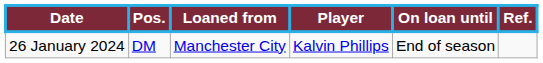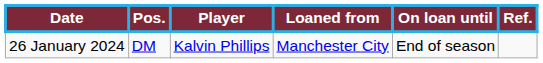columns swapped: Player <-> Loaned from
